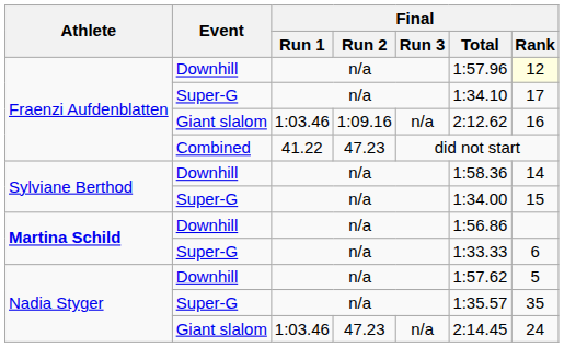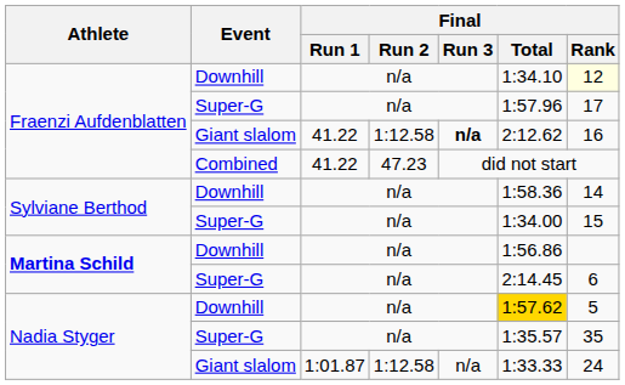Fraenzi Aufdenblatten / Downhill | Final / Total: 1:57.96 -> 1:34.10
Fraenzi Aufdenblatten / Super-G | Final / Total: 1:34.10 -> 1:57.96
Fraenzi Aufdenblatten / Giant slalom | Final / Run 1: 1:03.46 -> 41.22
Fraenzi Aufdenblatten / Giant slalom | Final / Run 2: 1:09.16 -> 1:12.58
Fraenzi Aufdenblatten / Giant slalom | Final / Run 3: normal -> bold
Martina Schild / Super-G | Final / Total: 1:33.33 -> 2:14.45
Nadia Styger / Downhill | Final / Total: no background -> gold background
Nadia Styger / Giant slalom | Final / Run 1: 1:03.46 -> 1:01.87
Nadia Styger / Giant slalom | Final / Run 2: 47.23 -> 1:12.58
Nadia Styger / Giant slalom | Final / Total: 2:14.45 -> 1:33.33
